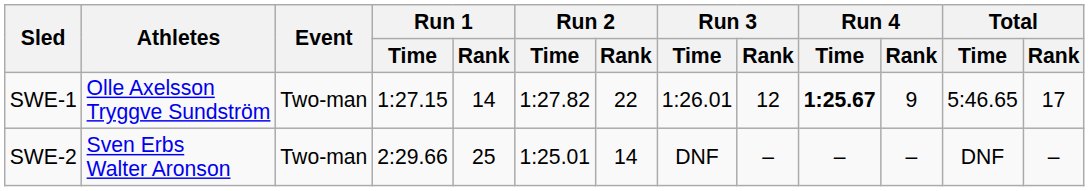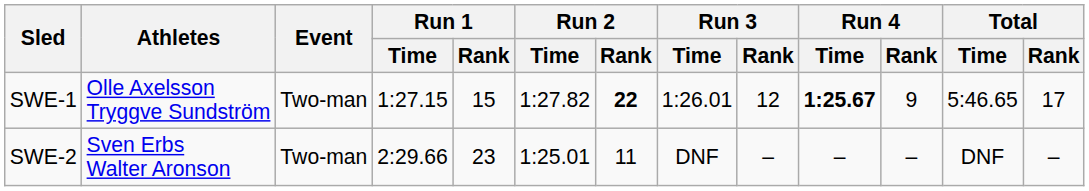SWE-1 | Run 1 / Rank: 14 -> 15
SWE-1 | Run 2 / Rank: normal -> bold
SWE-2 | Run 1 / Rank: 25 -> 23
SWE-2 | Run 2 / Rank: 14 -> 11
